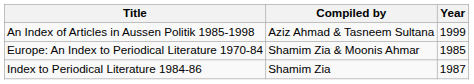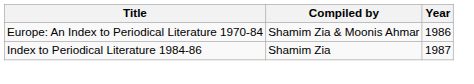- row: An Index of Articles in Aussen Politik 1985-1998 | Aziz Ahmad & Tasneem Sultana | 1999
Europe: An Index to Periodical Literature 1970-84 | Year: 1985 -> 1986
